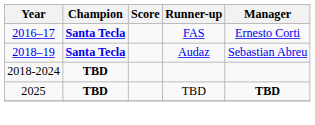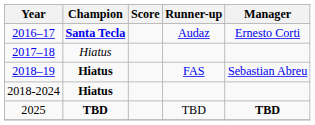2016–17 | Runner-up: FAS -> Audaz
+ row: 2017–18 | Hiatus
2018–19 | Champion: Santa Tecla -> Hiatus
2018–19 | Runner-up: Audaz -> FAS
2018-2024 | Champion: TBD -> Hiatus
